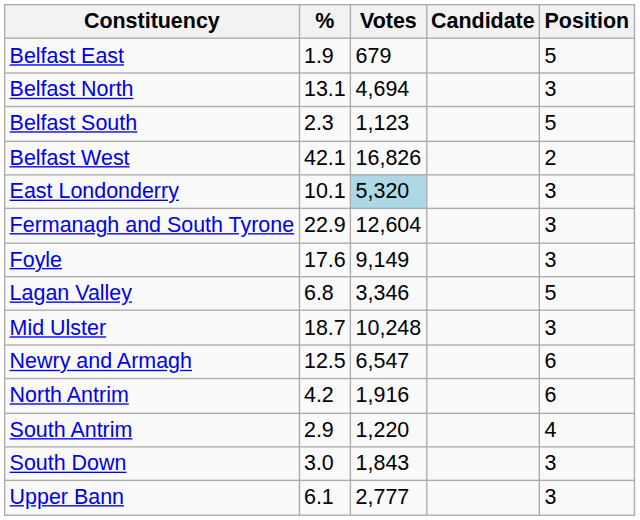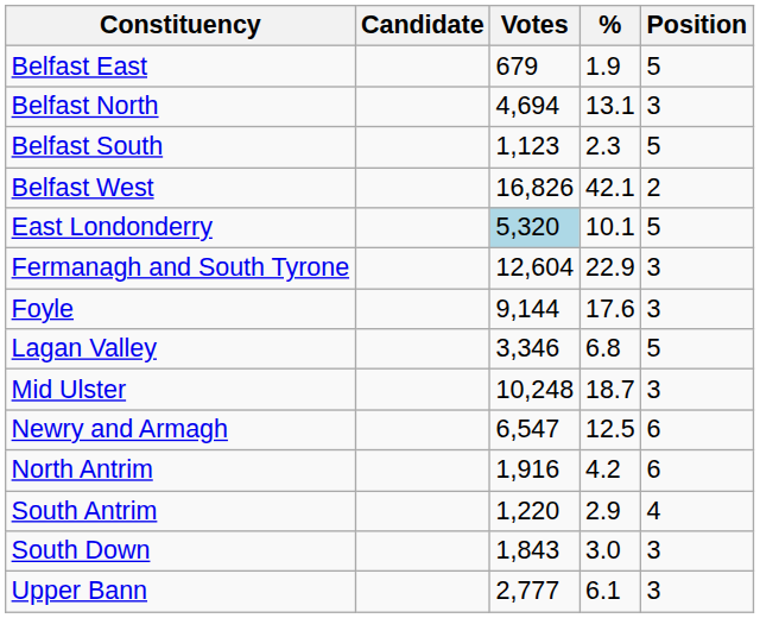columns swapped: Candidate <-> %
East Londonderry | Position: 3 -> 5
Foyle | Votes: 9,149 -> 9,144
